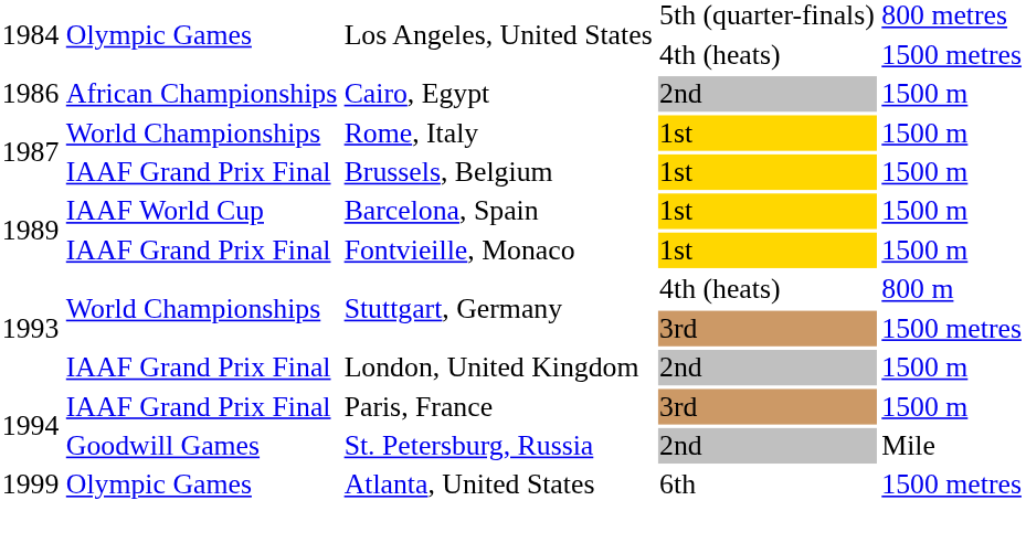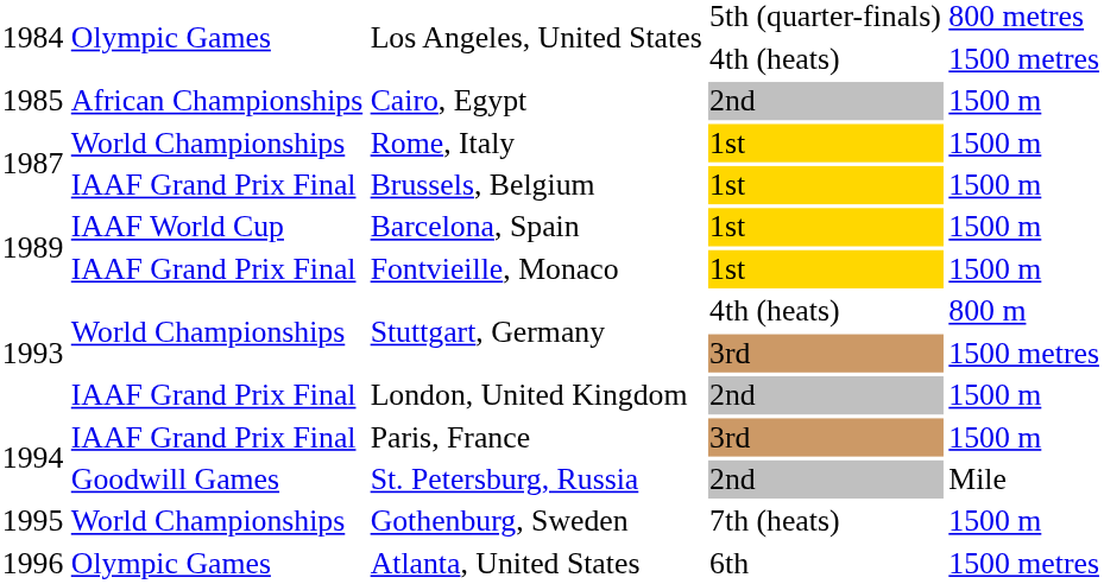Cairo, Egypt | column 1: 1986 -> 1985
+ row: 1995 | World Championships | Gothenburg, Sweden | 7th (heats) | 1500 m
Atlanta, United States | column 1: 1999 -> 1996
